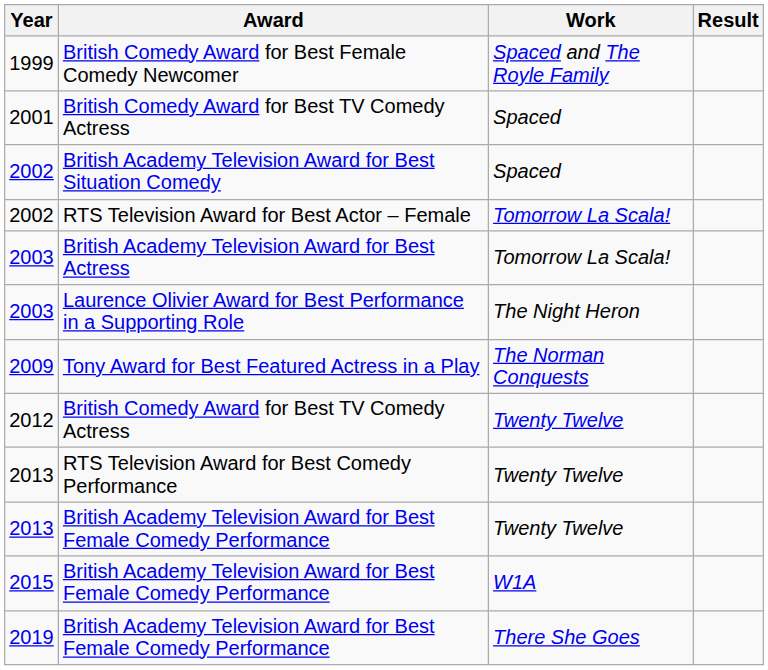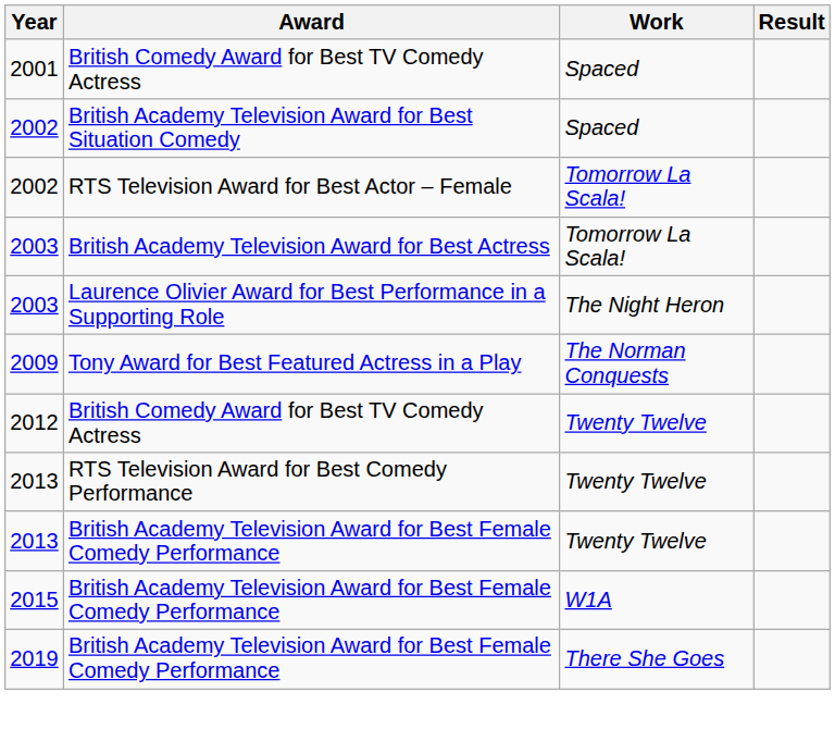- row: 1999 | British Comedy Award for Best Female Comedy Newcomer | Spaced and The Royle Family
